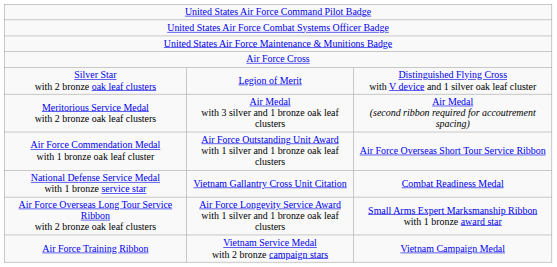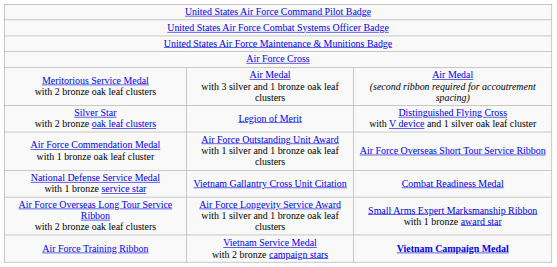rows swapped: Silver Star with 2 bronze oak leaf clusters <-> Meritorious Service Medal with 2 bronze oak leaf clusters
Air Force Training Ribbon | column 3: normal -> bold
